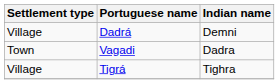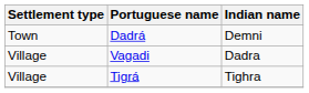Dadrá | Settlement type: Village -> Town
Vagadi | Settlement type: Town -> Village
